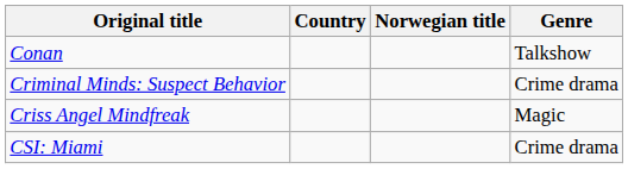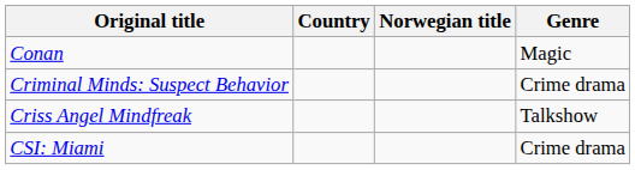Conan | Genre: Talkshow -> Magic
Criss Angel Mindfreak | Genre: Magic -> Talkshow
